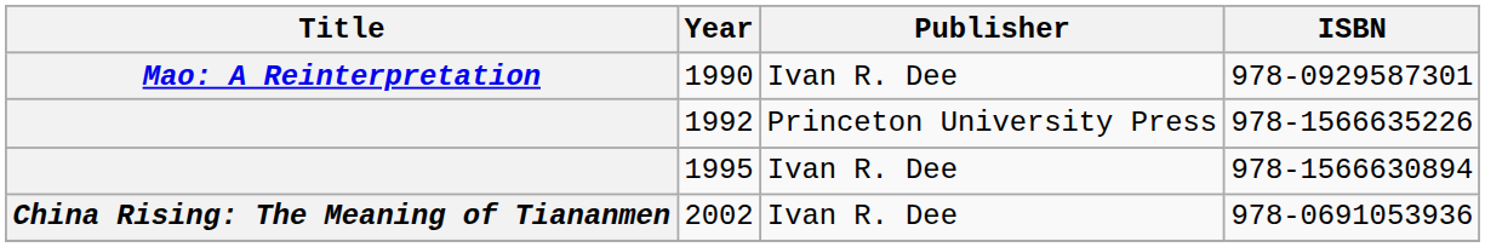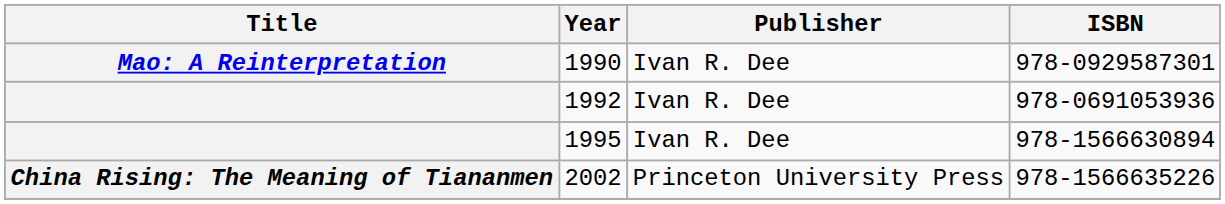1992 | Publisher: Princeton University Press -> Ivan R. Dee
1992 | ISBN: 978-1566635226 -> 978-0691053936
2002 | Publisher: Ivan R. Dee -> Princeton University Press
2002 | ISBN: 978-0691053936 -> 978-1566635226
